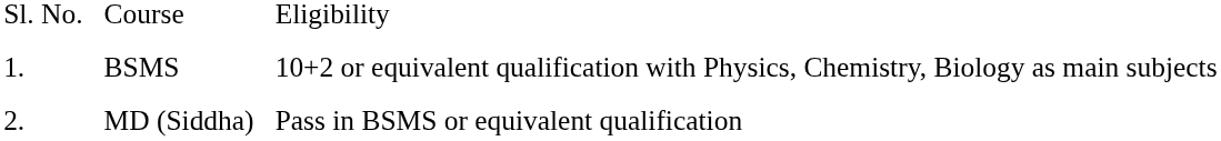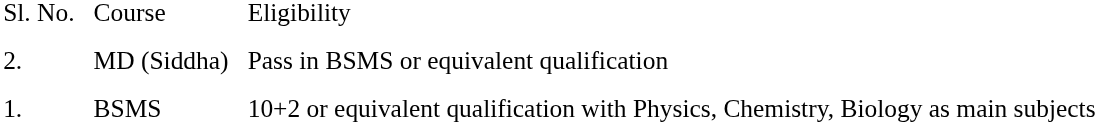rows swapped: BSMS <-> MD (Siddha)
